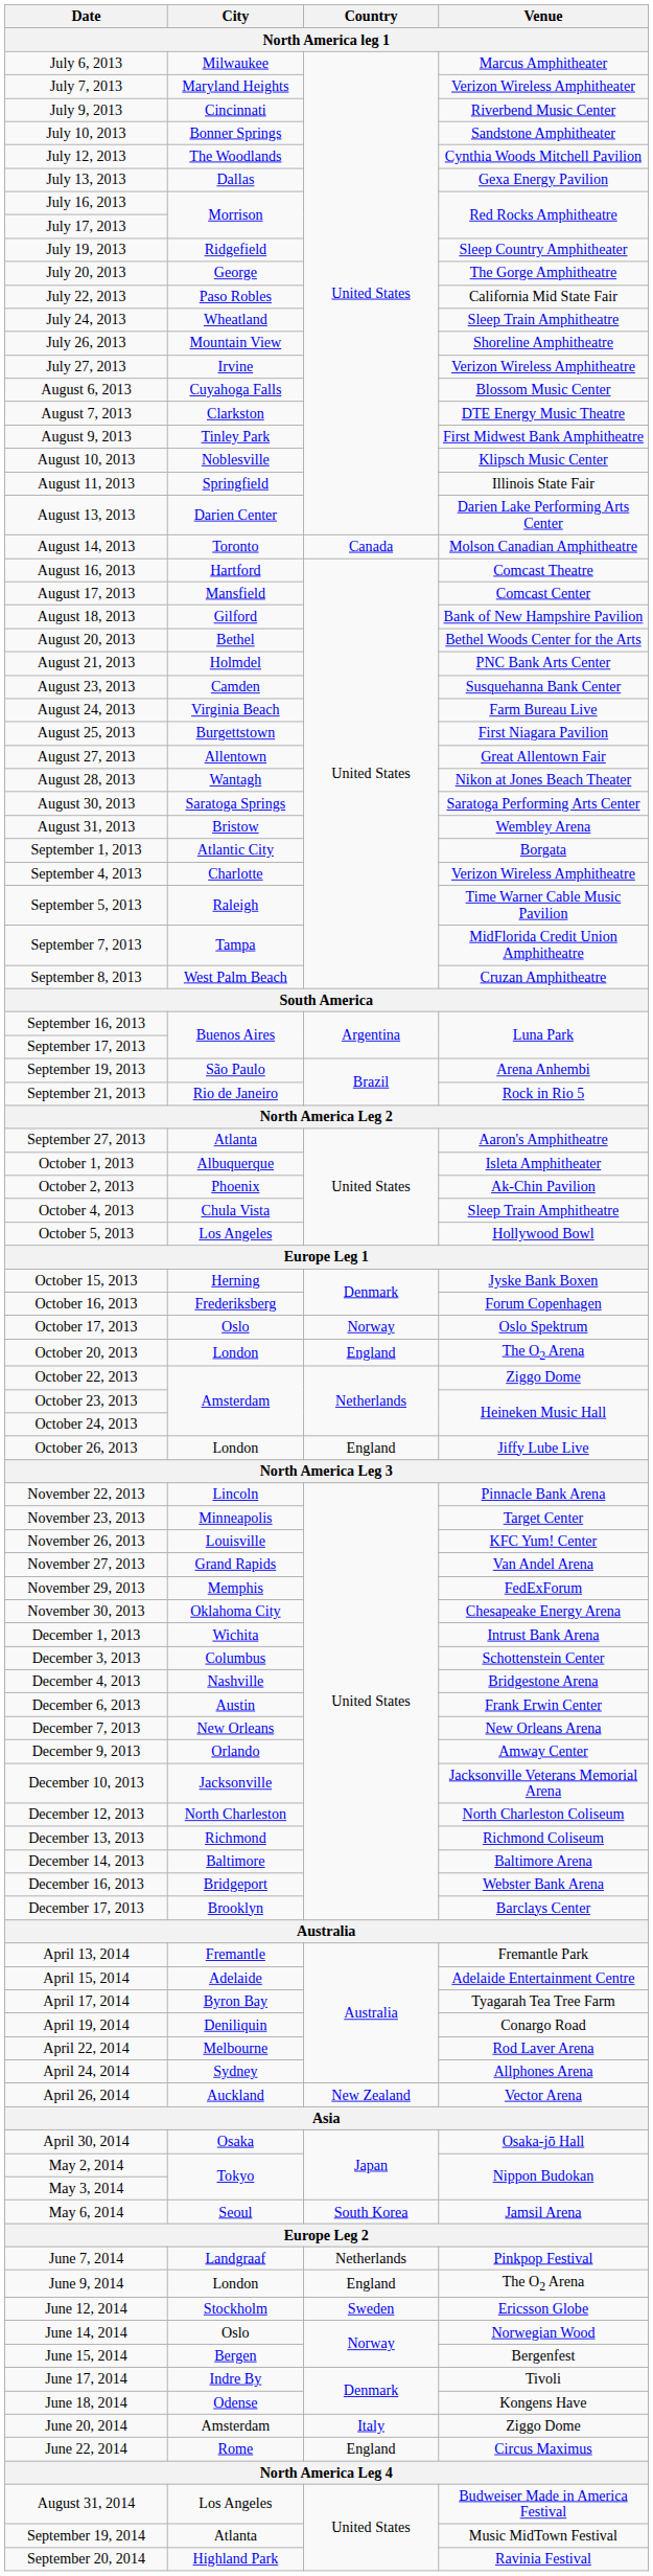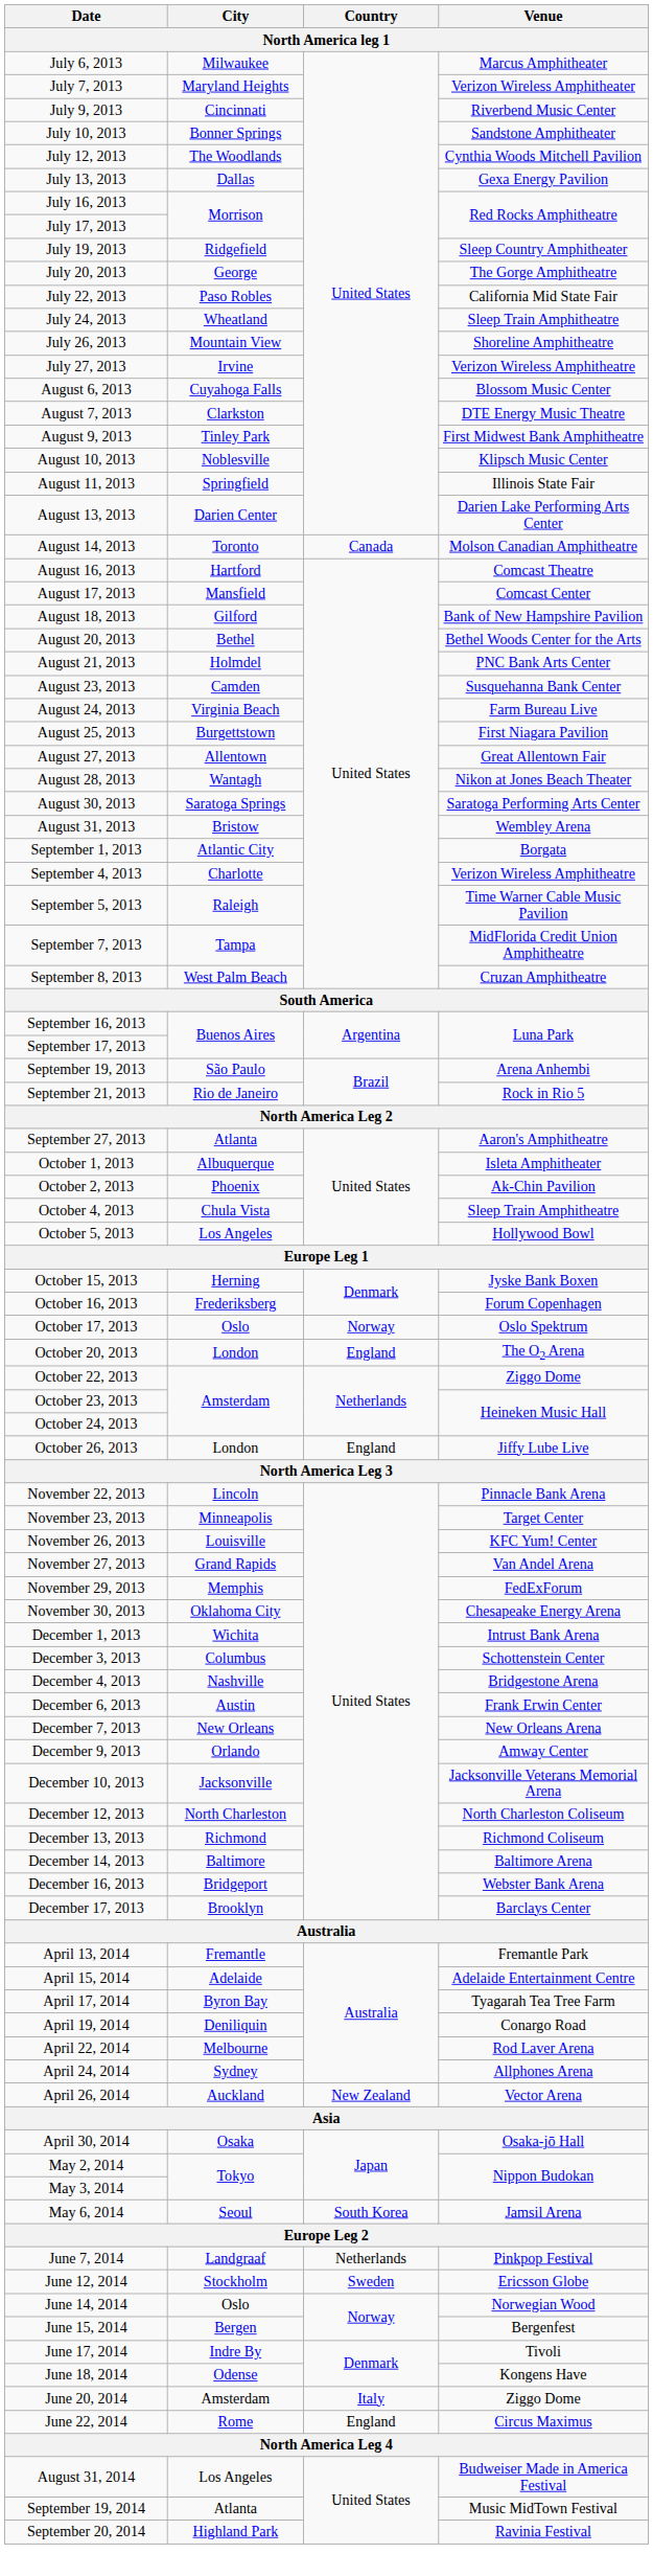- row: June 9, 2014 | London | England | The O2 Arena
